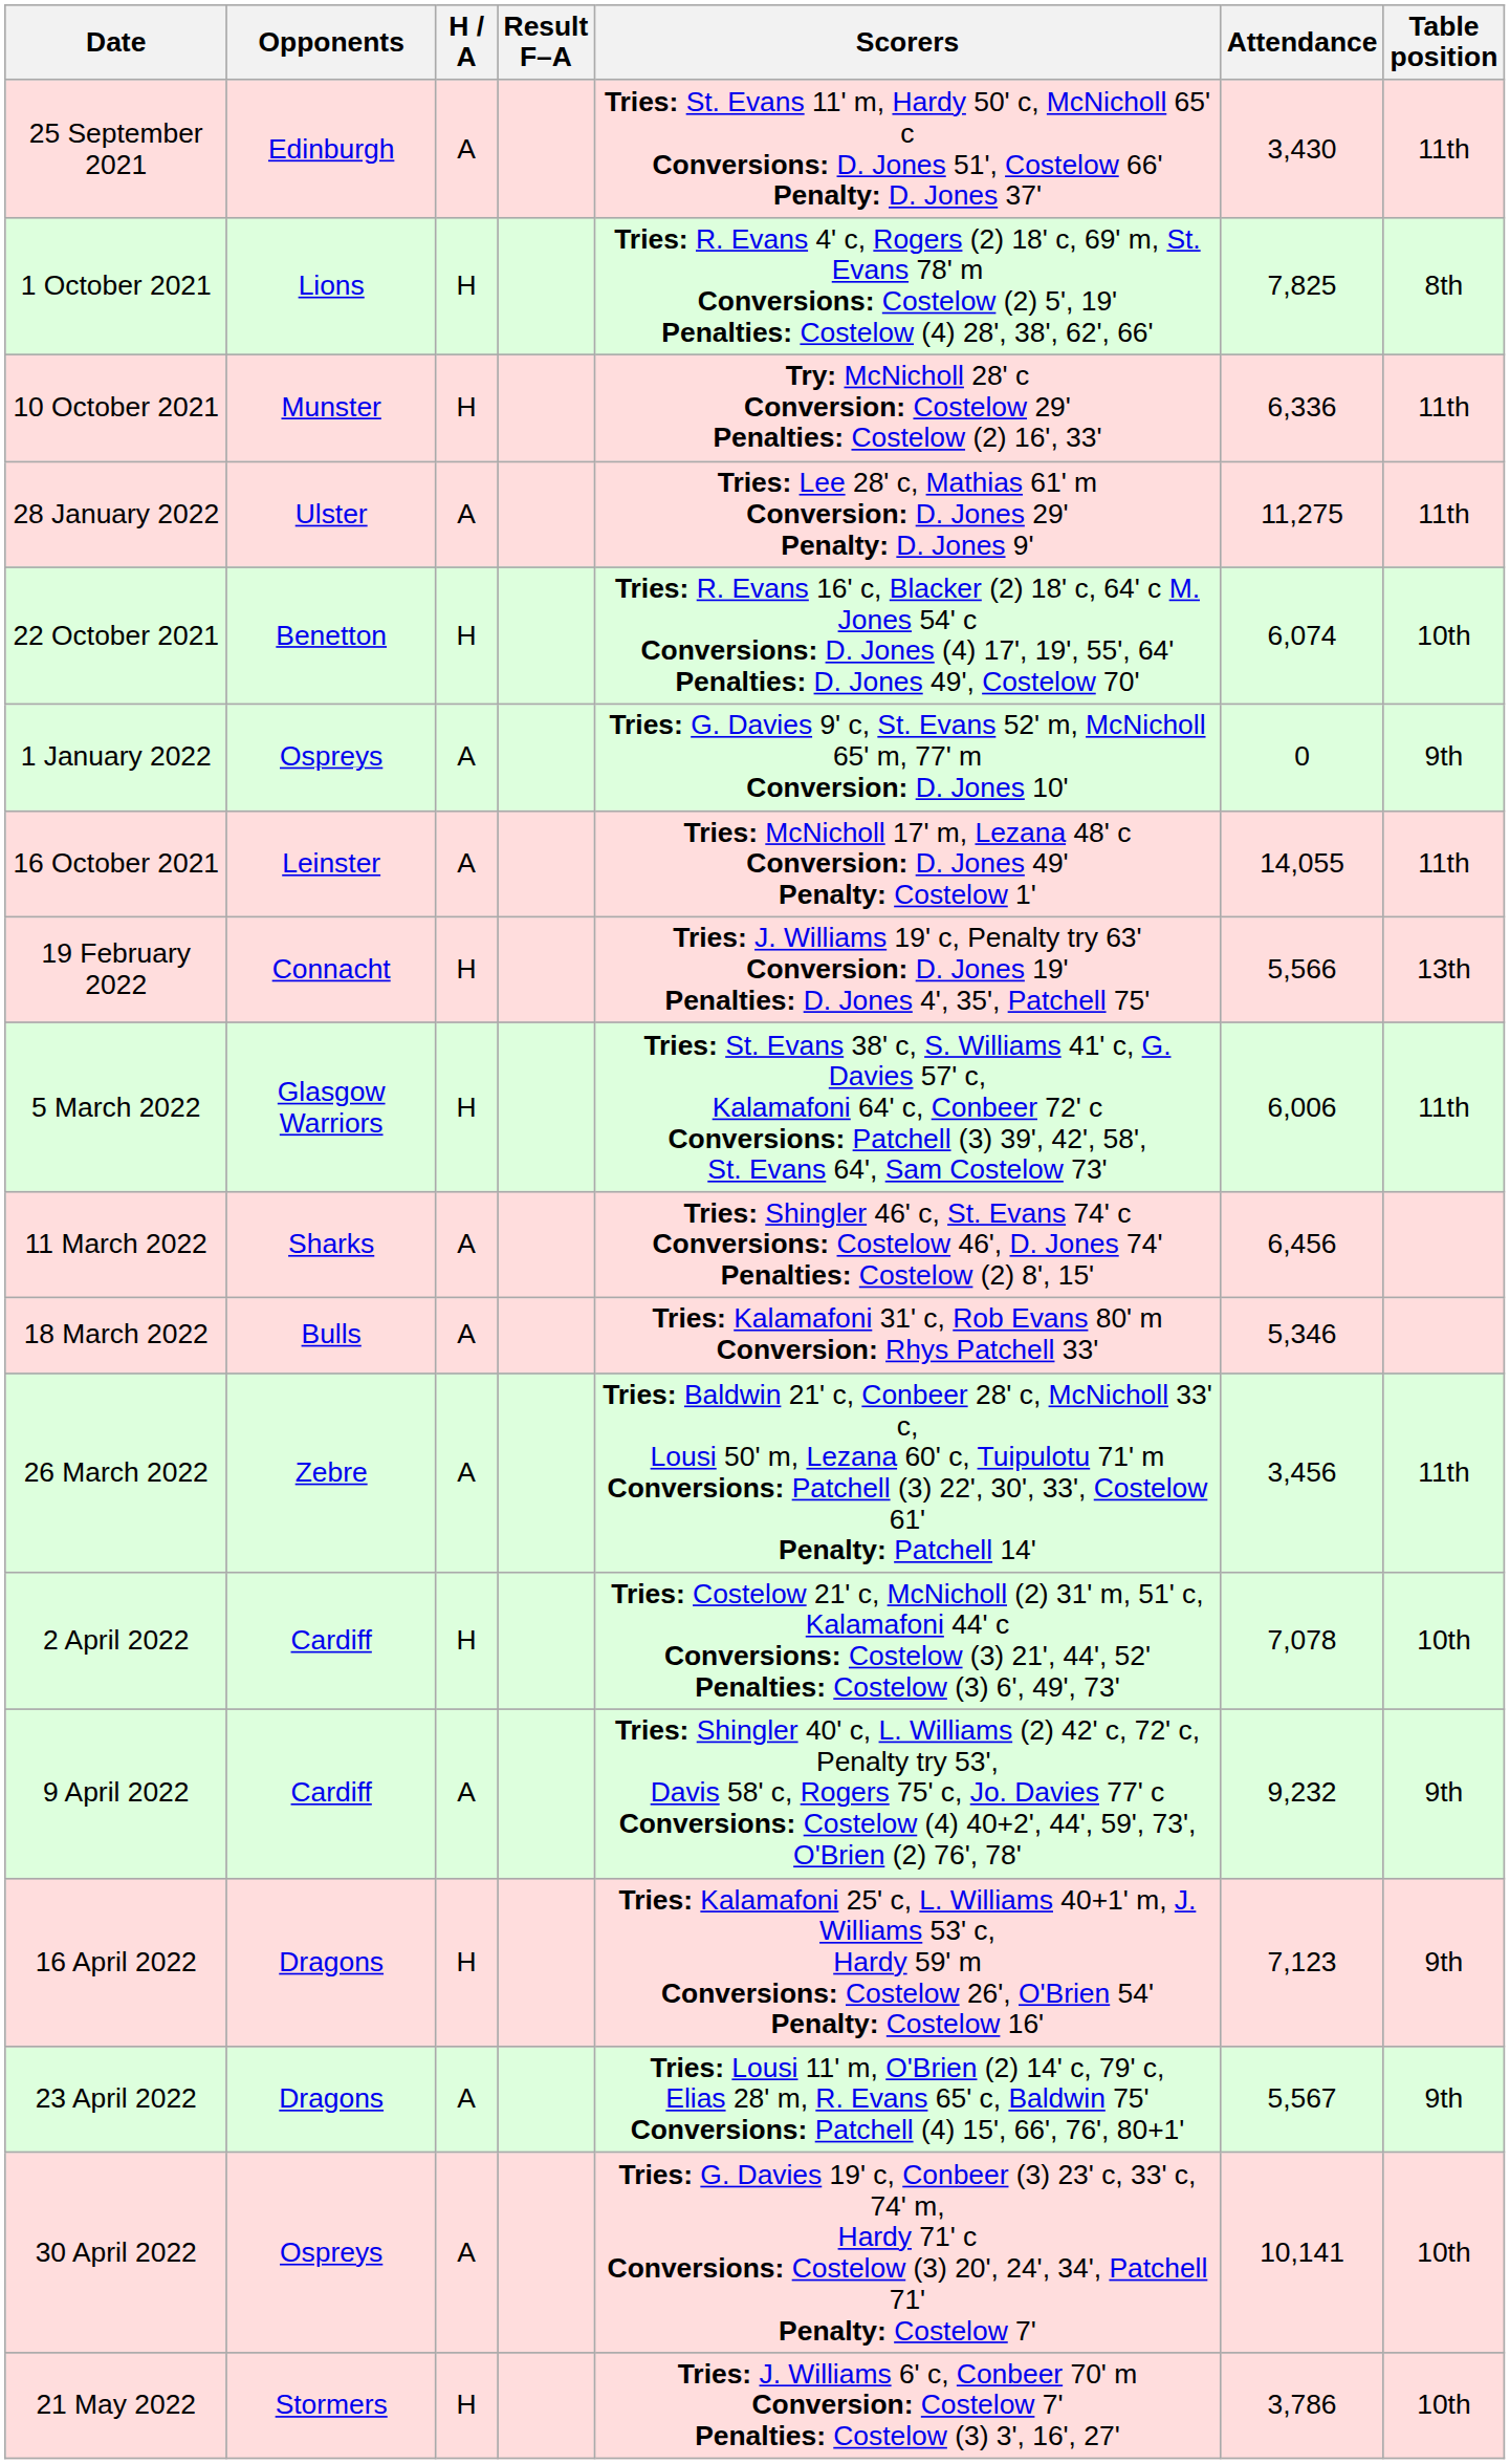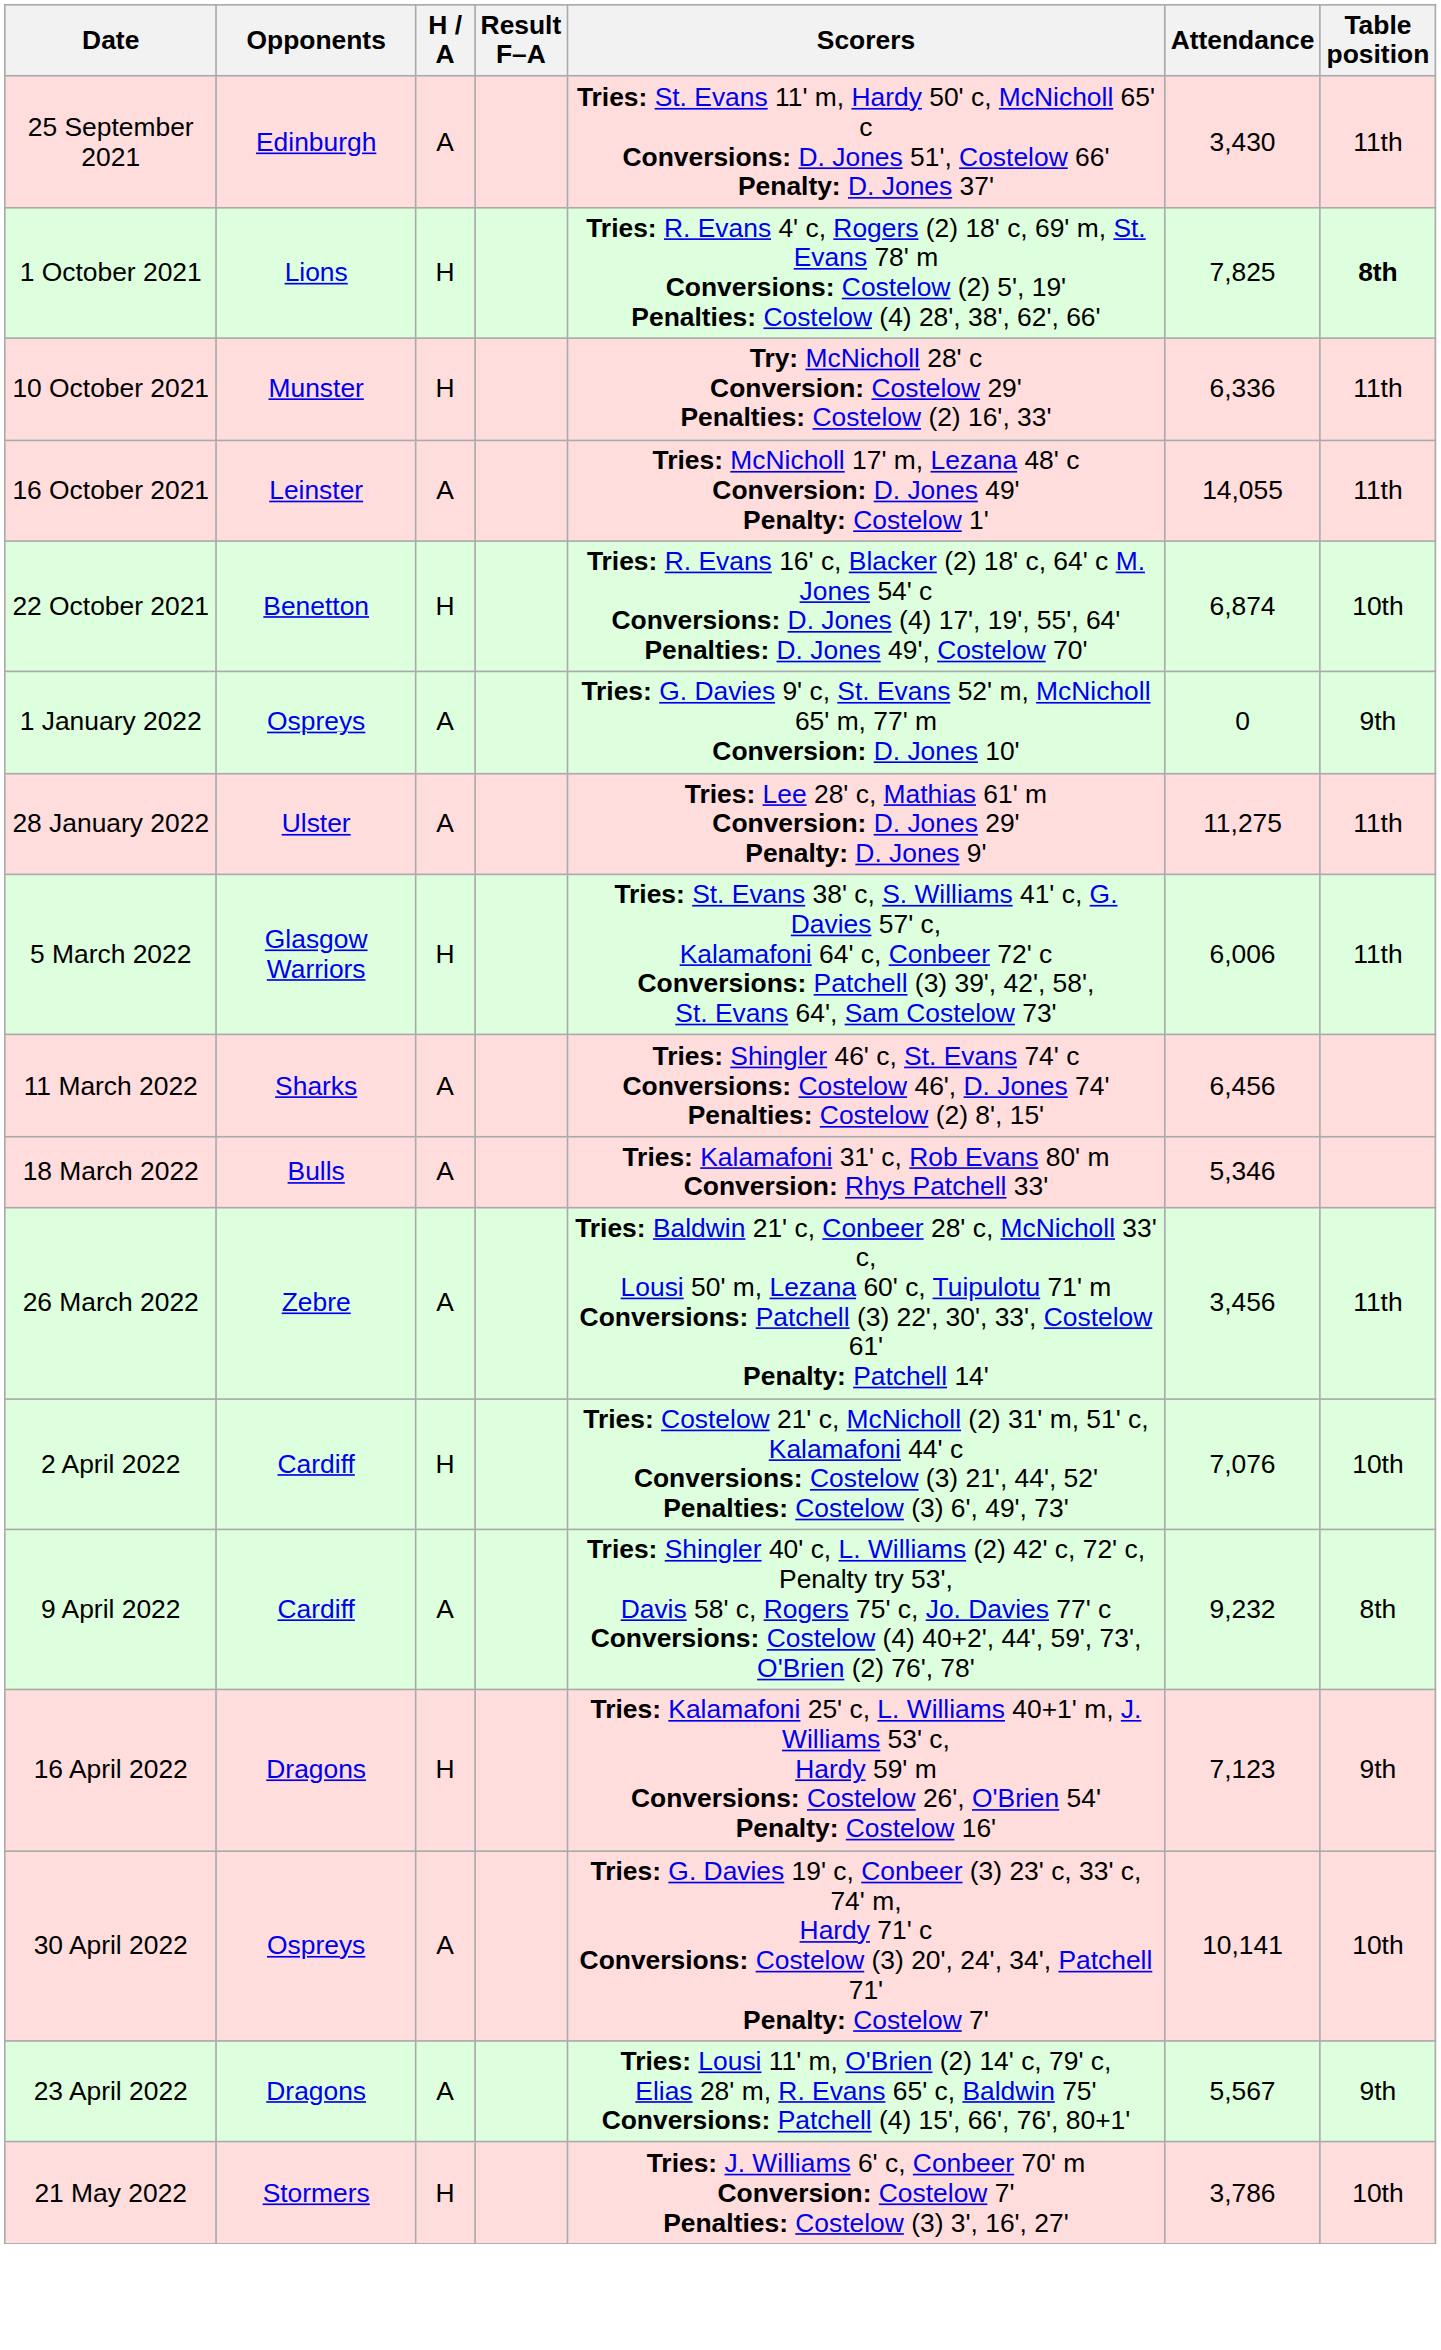1 October 2021 | Table position: normal -> bold
rows swapped: 16 October 2021 <-> 28 January 2022
22 October 2021 | Attendance: 6,074 -> 6,874
- row: 19 February 2022 | Connacht | H | Tries: J. Williams 19' c, Penalty try 63' Conversion: D. Jones 19' Penalties: D. Jones 4', 35', Patchell 75' | 5,566 | 13th
2 April 2022 | Attendance: 7,078 -> 7,076
9 April 2022 | Table position: 9th -> 8th
rows swapped: 23 April 2022 <-> 30 April 2022
